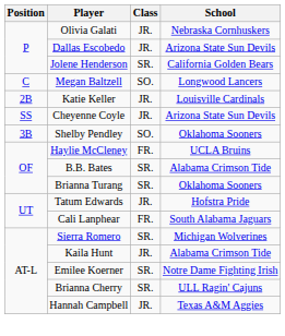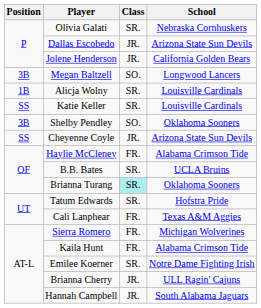Olivia Galati | Class: JR. -> SR.
Jolene Henderson | Class: SR. -> JR.
Megan Baltzell | Position: C -> 3B
+ row: 1B | Alicja Wolny | SR. | Louisville Cardinals
Katie Keller | Position: 2B -> SS
Katie Keller | Class: JR. -> SR.
rows swapped: Shelby Pendley <-> Cheyenne Coyle
Haylie McCleney | School: UCLA Bruins -> Alabama Crimson Tide
B.B. Bates | School: Alabama Crimson Tide -> UCLA Bruins
Brianna Turang | Class: no background -> paleturquoise background
Tatum Edwards | Class: JR. -> SR.
Cali Lanphear | School: South Alabama Jaguars -> Texas A&M Aggies
Sierra Romero | Class: SR. -> FR.
Kaila Hunt | Class: JR. -> FR.
Brianna Cherry | Class: SR. -> JR.
Hannah Campbell | School: Texas A&M Aggies -> South Alabama Jaguars
